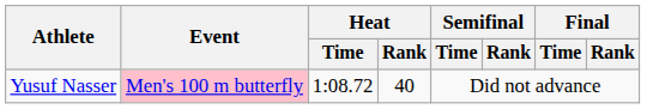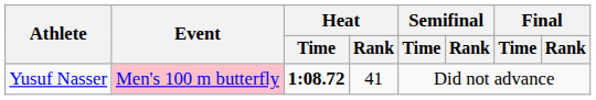Yusuf Nasser | Heat / Time: normal -> bold
Yusuf Nasser | Heat / Rank: 40 -> 41
